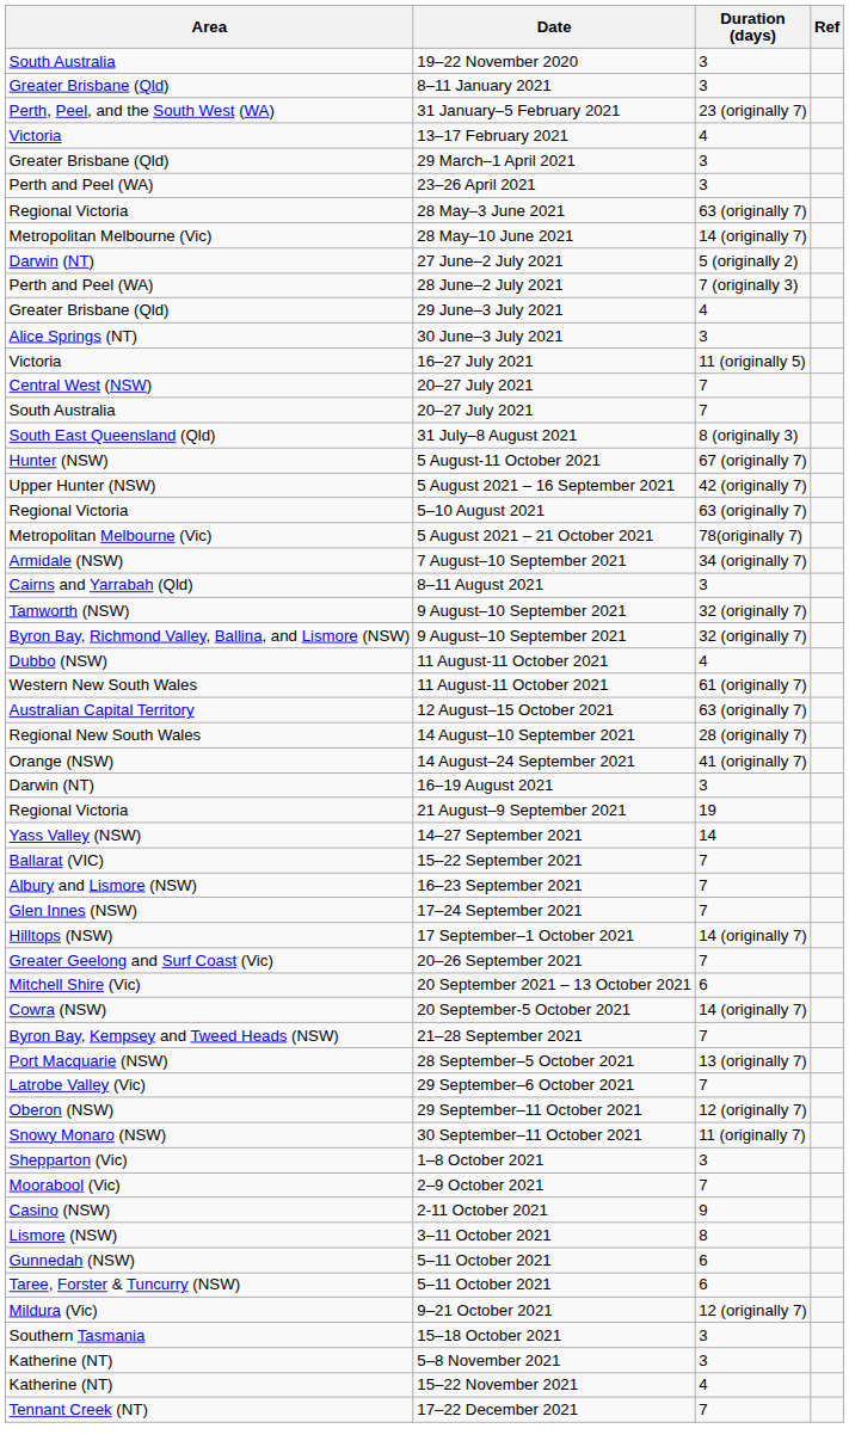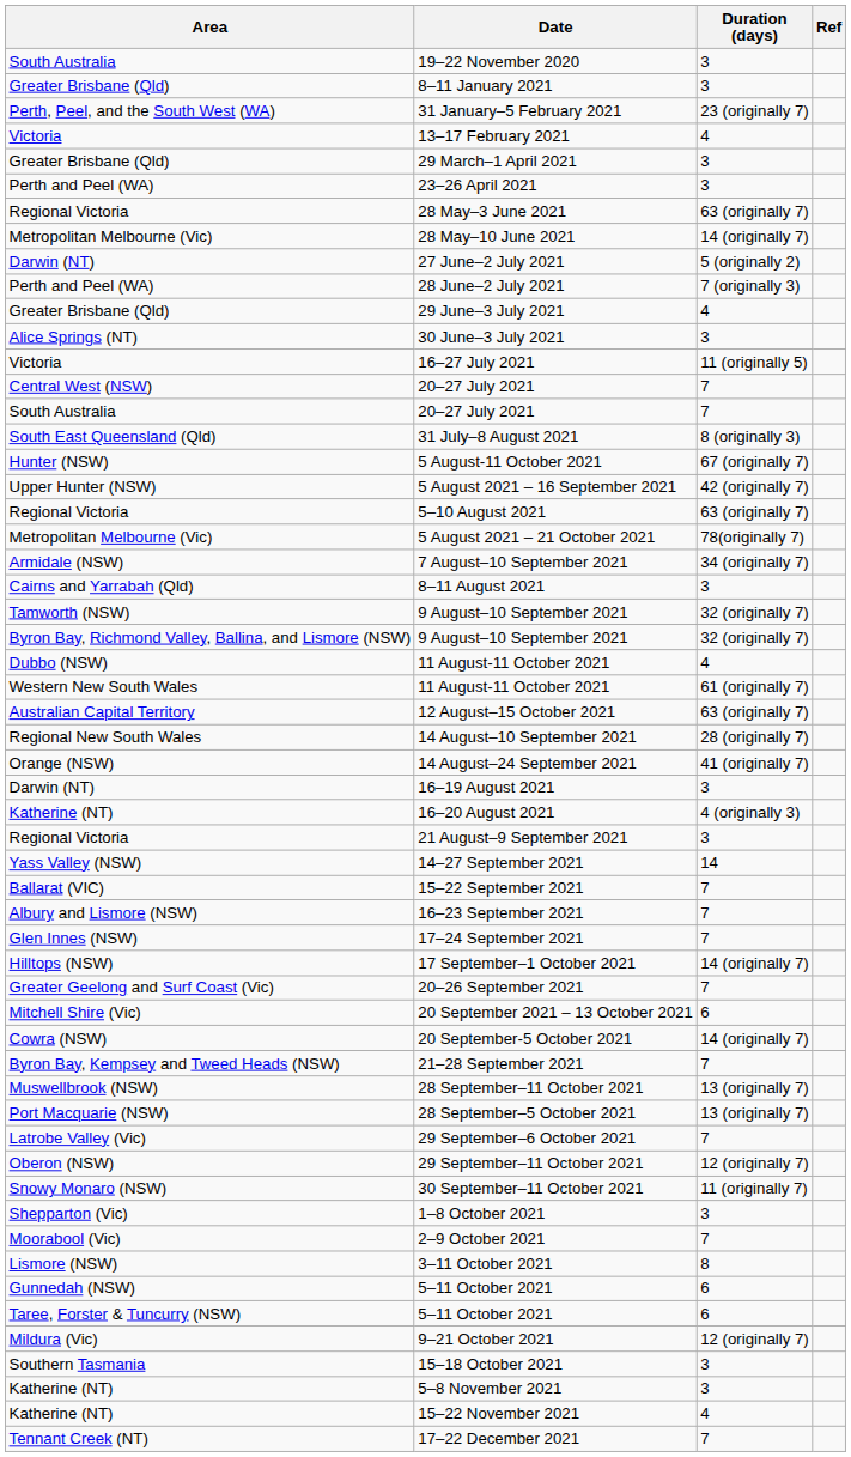+ row: Katherine (NT) | 16–20 August 2021 | 4 (originally 3)
21 August–9 September 2021 | Duration (days): 19 -> 3
+ row: Muswellbrook (NSW) | 28 September–11 October 2021 | 13 (originally 7)
- row: Casino (NSW) | 2-11 October 2021 | 9
